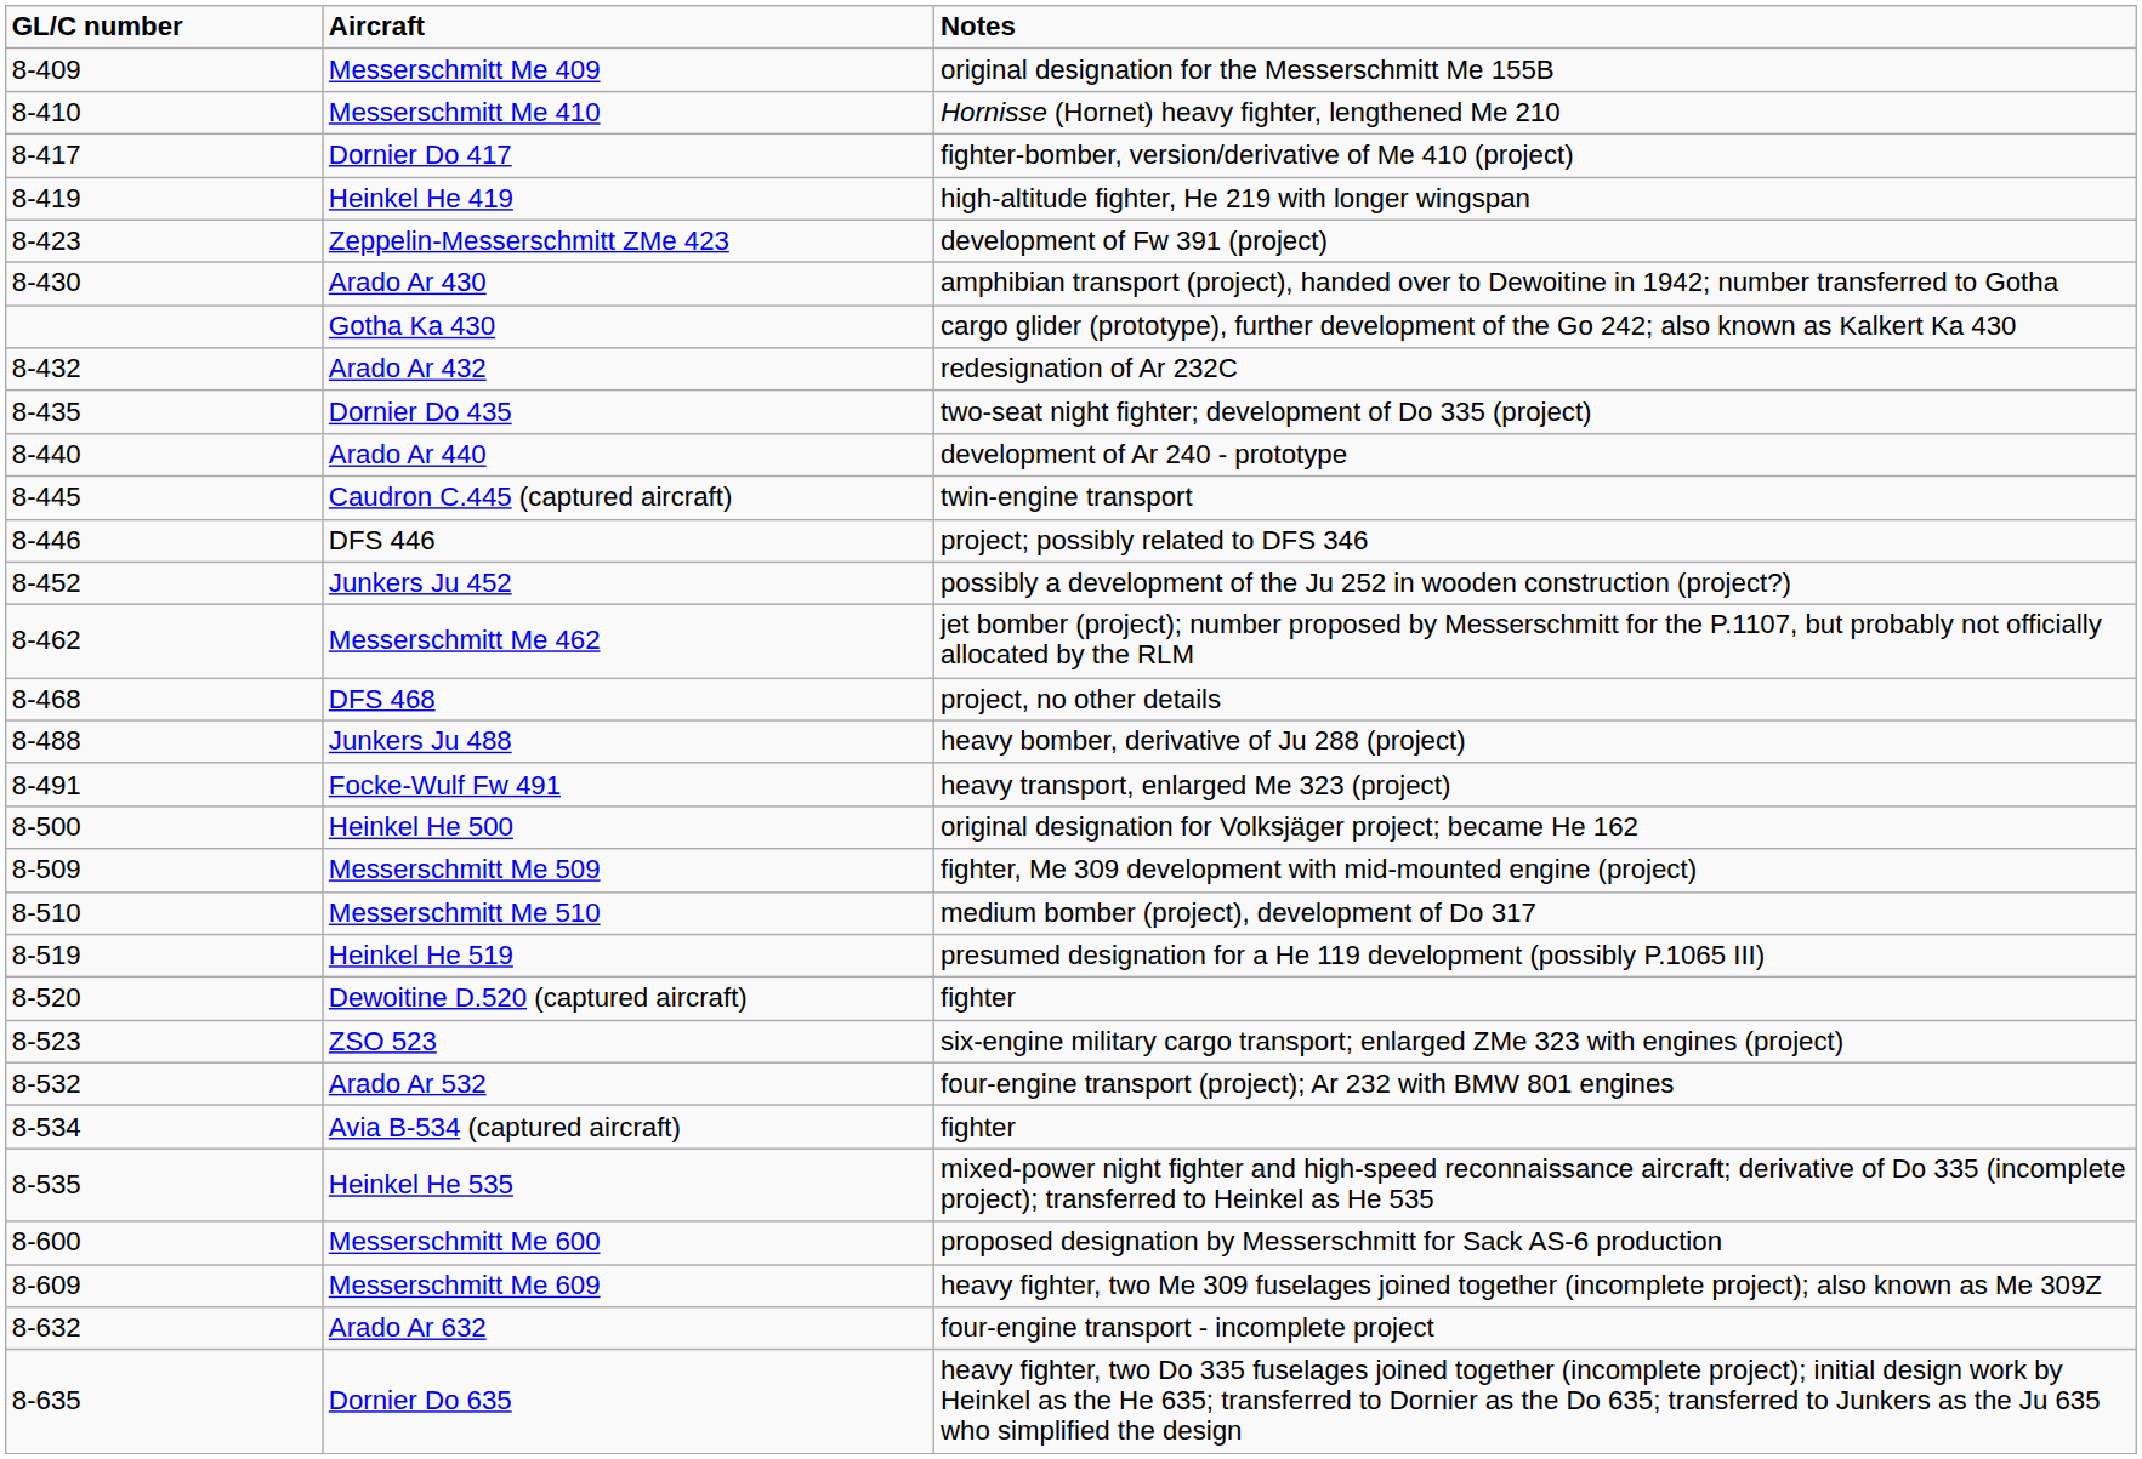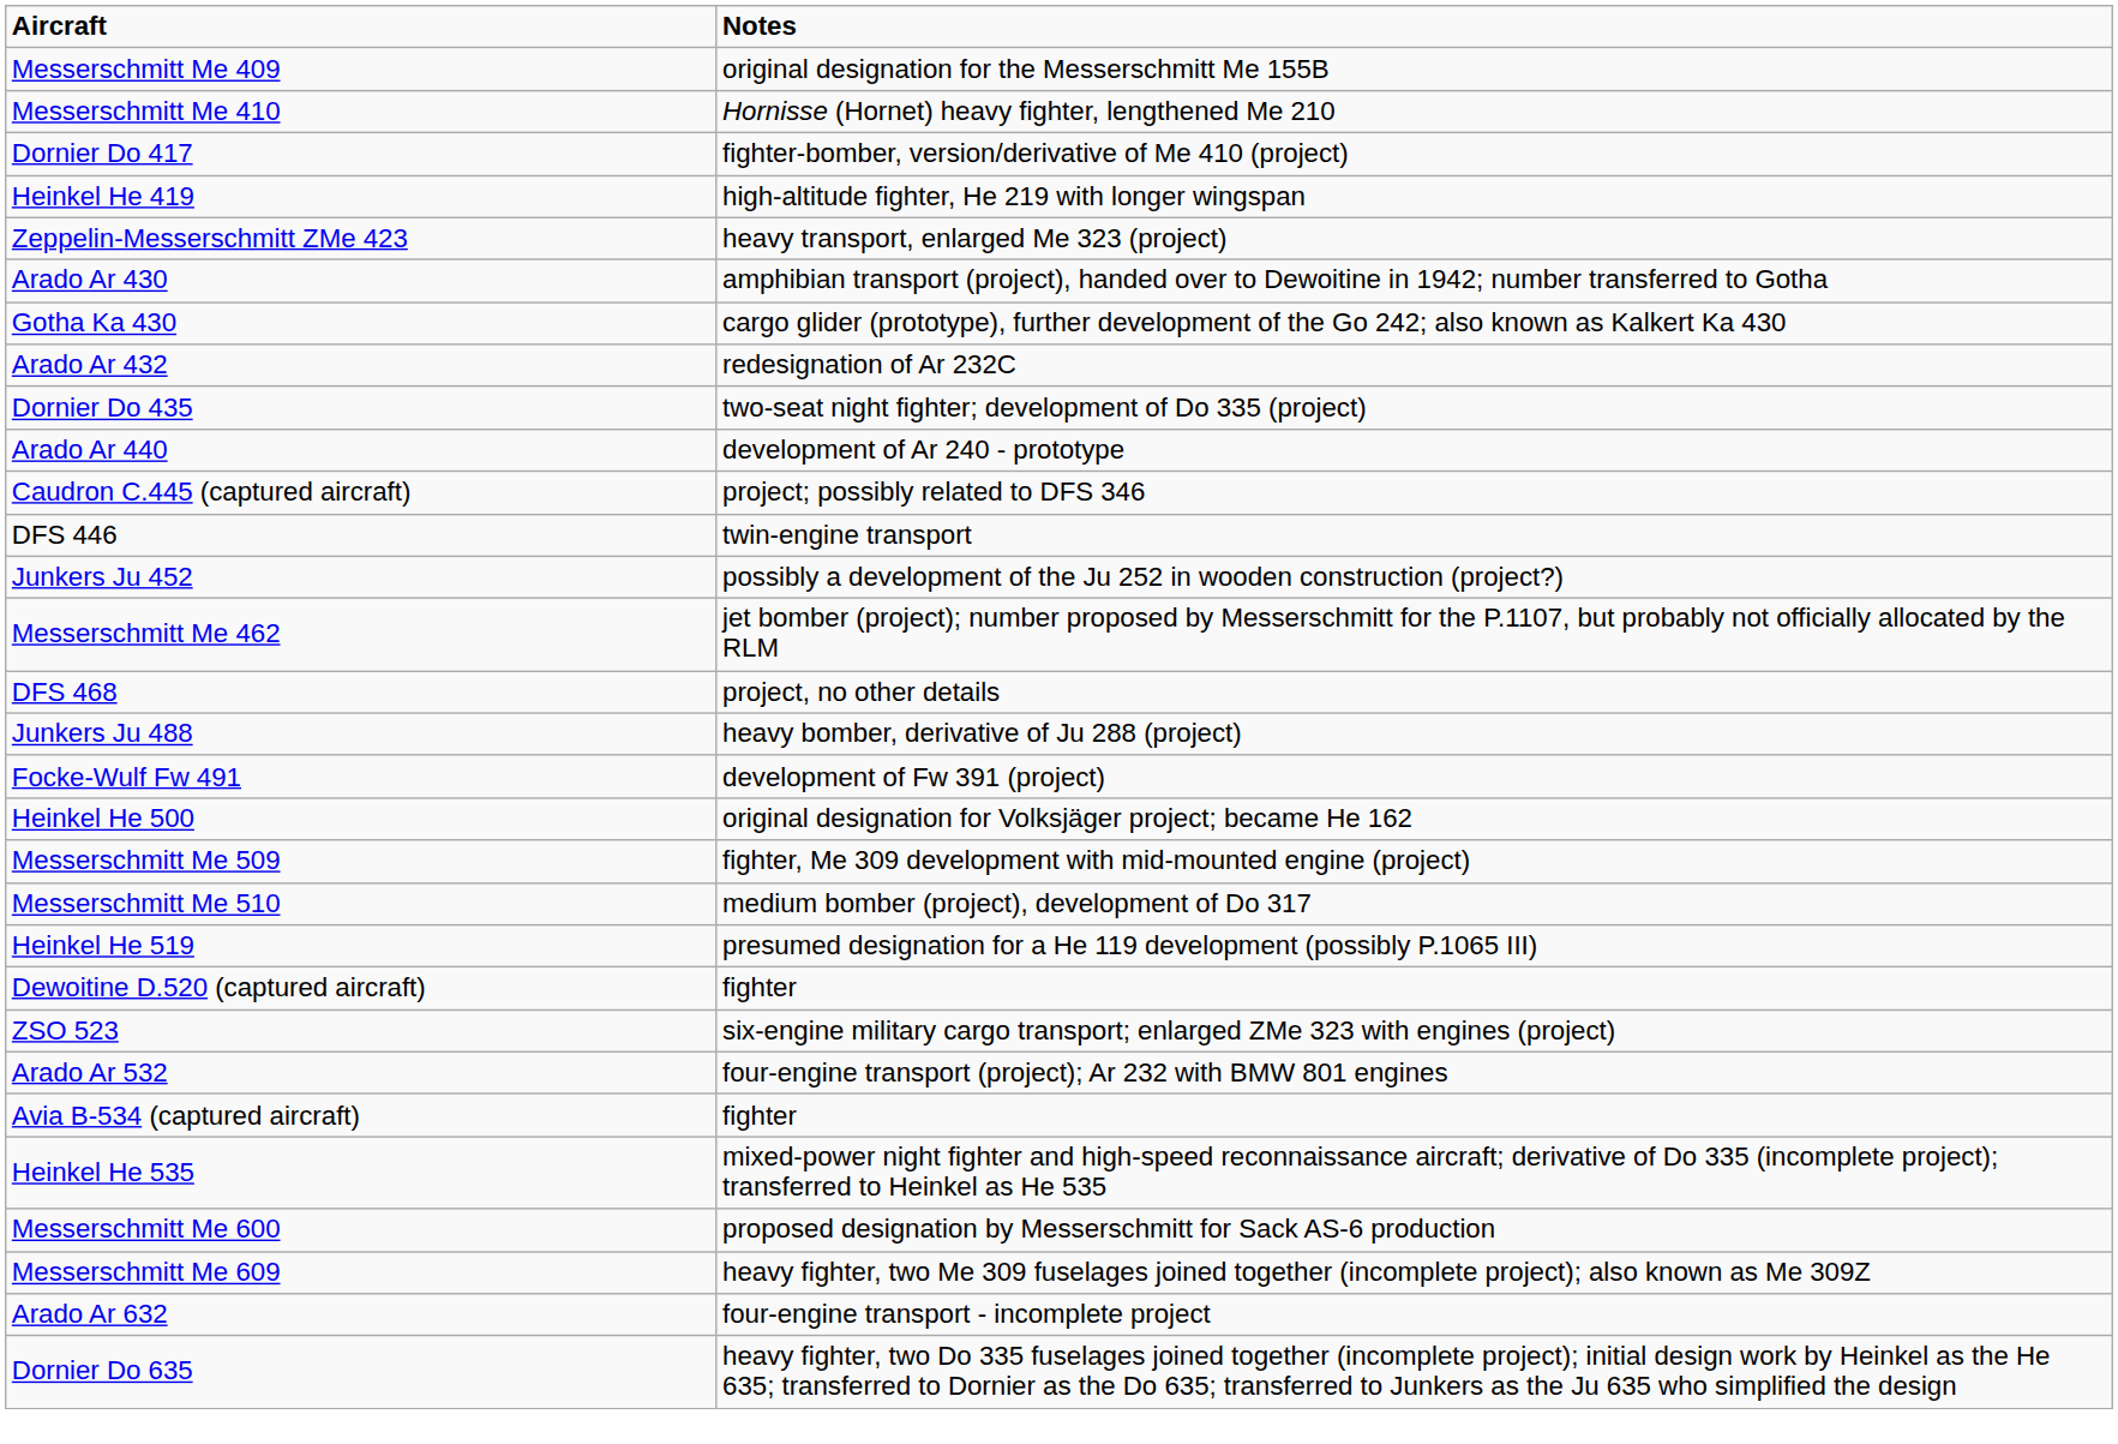- column: GL/C number | 8-409 | 8-410 | 8-417 | 8-419 | 8-423 | 8-430 | 8-432 | 8-435 | 8-440 | 8-445 | 8-446 | 8-452 | 8-462 | 8-468 | 8-488 | 8-491 | 8-500 | 8-509 | 8-510 | 8-519 | 8-520 | 8-523 | 8-532 | 8-534 | 8-535 | 8-600 | 8-609 | 8-632 | 8-635
Zeppelin-Messerschmitt ZMe 423 | Notes: development of Fw 391 (project) -> heavy transport, enlarged Me 323 (project)
Caudron C.445 (captured aircraft) | Notes: twin-engine transport -> project; possibly related to DFS 346
DFS 446 | Notes: project; possibly related to DFS 346 -> twin-engine transport
Focke-Wulf Fw 491 | Notes: heavy transport, enlarged Me 323 (project) -> development of Fw 391 (project)
